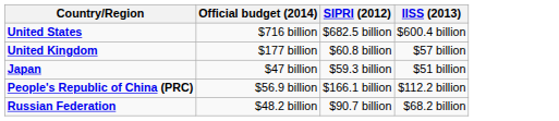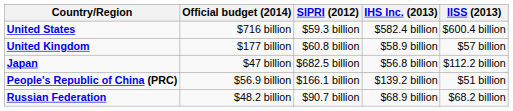+ column: IHS Inc. (2013) | $582.4 billion | $58.9 billion | $56.8 billion | $139.2 billion | $68.9 billion
United States | SIPRI (2012): $682.5 billion -> $59.3 billion
Japan | SIPRI (2012): $59.3 billion -> $682.5 billion
Japan | IISS (2013): $51 billion -> $112.2 billion
People's Republic of China (PRC) | IISS (2013): $112.2 billion -> $51 billion
